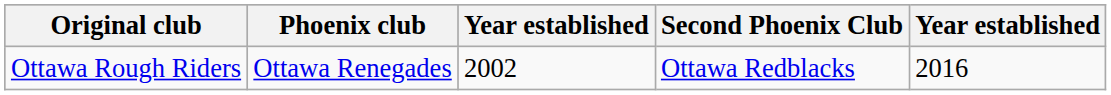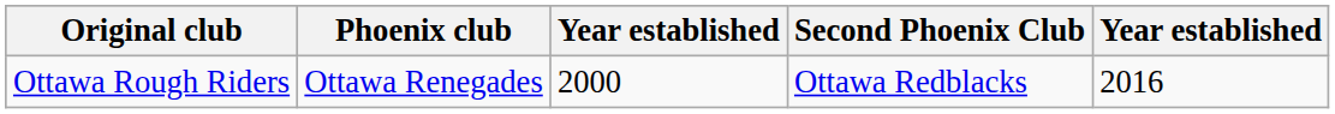Ottawa Rough Riders | column 3: 2002 -> 2000
